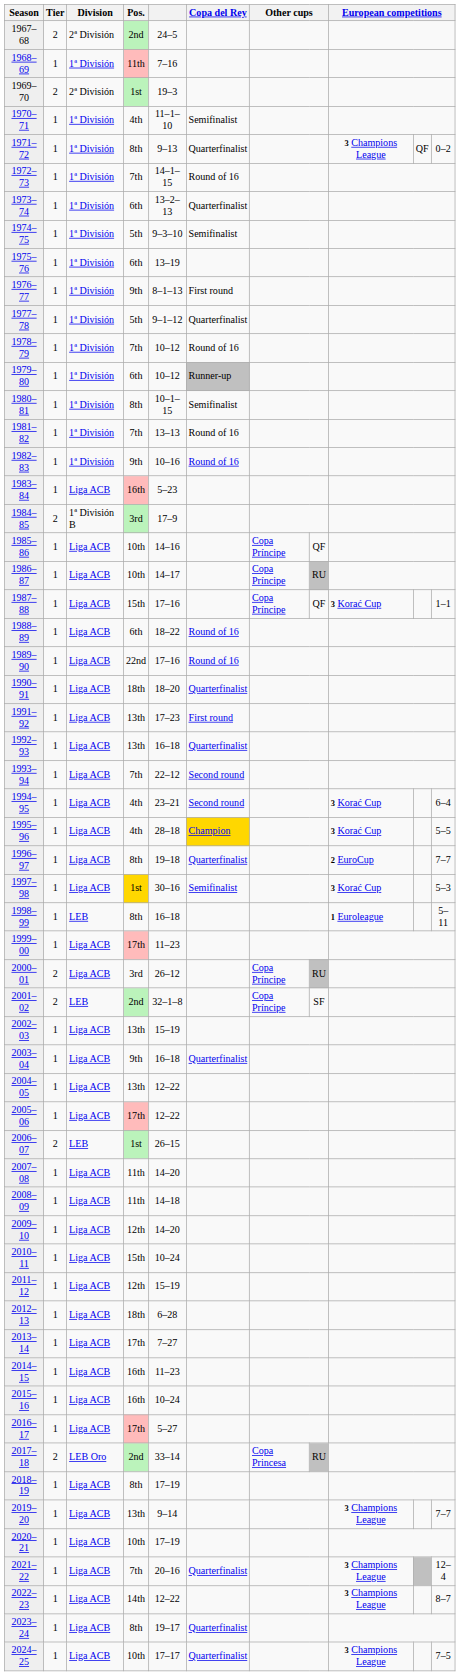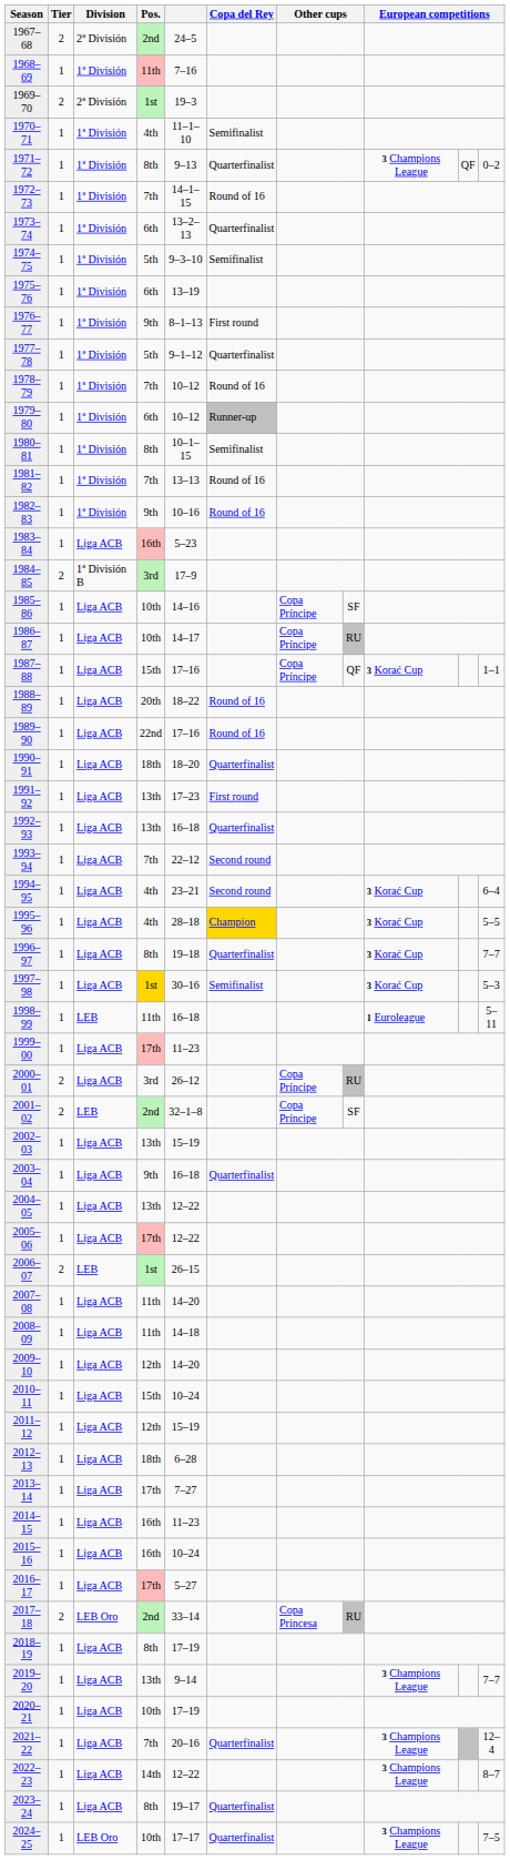1985–86 | column 8: QF -> SF
1988–89 | Pos.: 6th -> 20th
1996–97 | column 9: 2 EuroCup -> 3 Korać Cup
1998–99 | Pos.: 8th -> 11th
2024–25 | Division: Liga ACB -> LEB Oro
